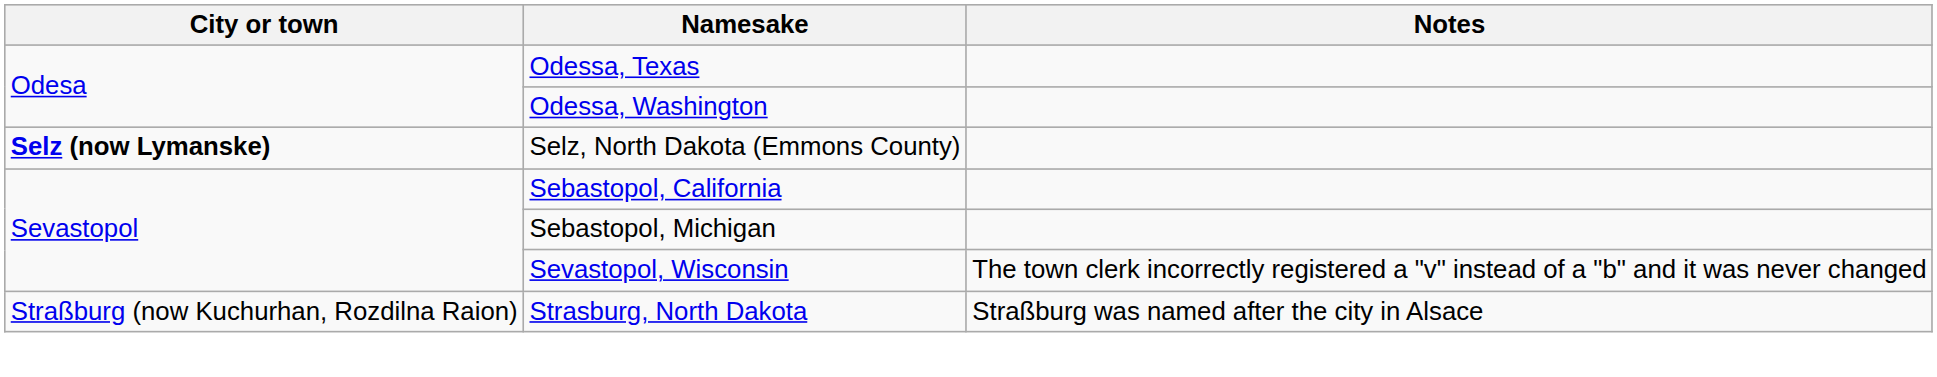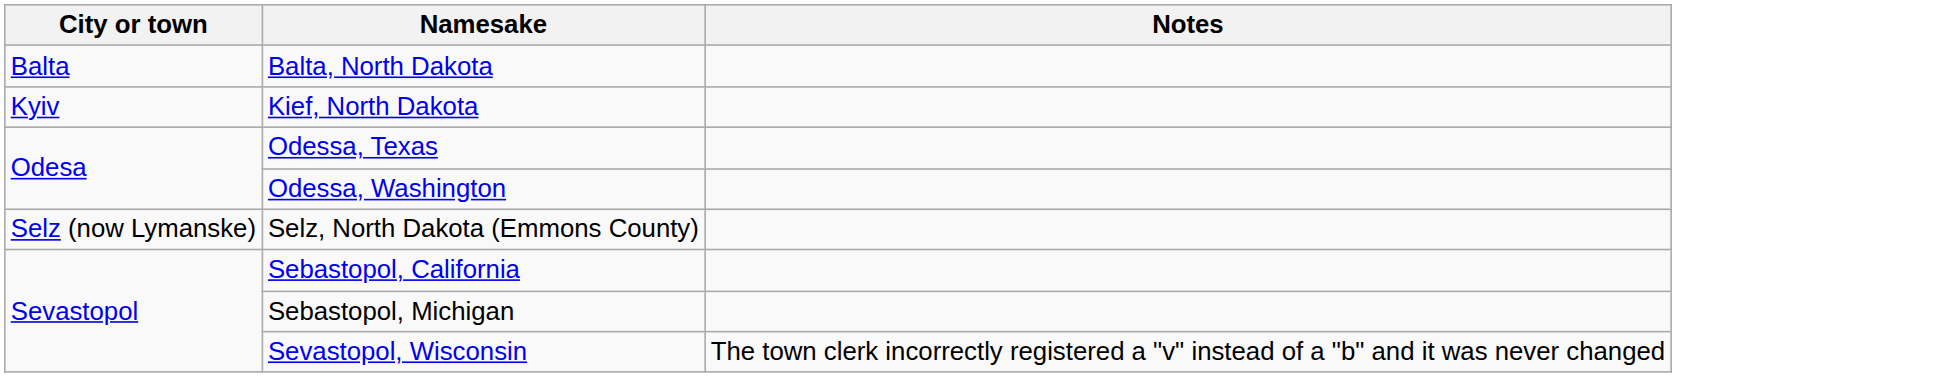+ row: Balta | Balta, North Dakota
+ row: Kyiv | Kief, North Dakota
Selz, North Dakota (Emmons County) | City or town: bold -> normal
- row: Straßburg (now Kuchurhan, Rozdilna Raion) | Strasburg, North Dakota | Straßburg was named after the city in Alsace
